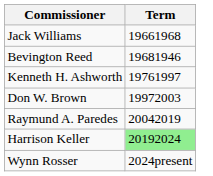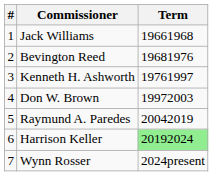+ column: # | 1 | 2 | 3 | 4 | 5 | 6 | 7
Bevington Reed | Term: 19681946 -> 19681976
